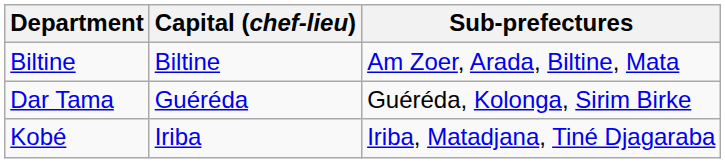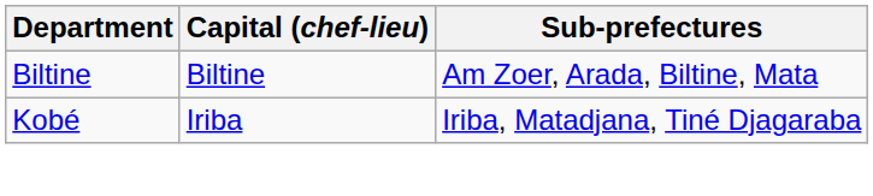- row: Dar Tama | Guéréda | Guéréda, Kolonga, Sirim Birke
